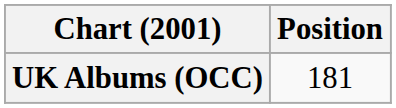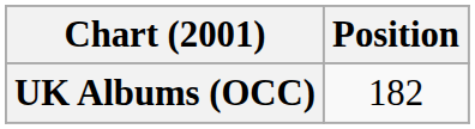UK Albums (OCC) | Position: 181 -> 182
